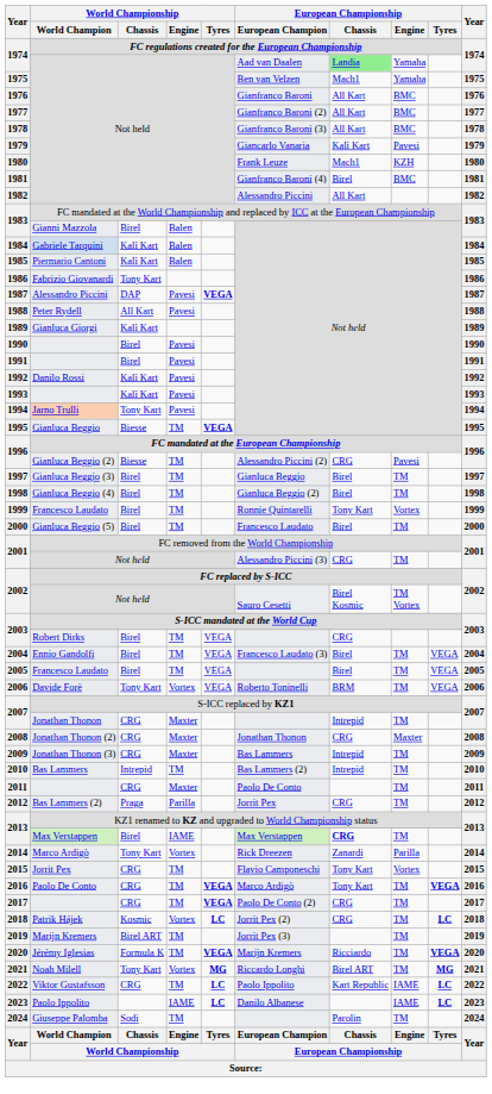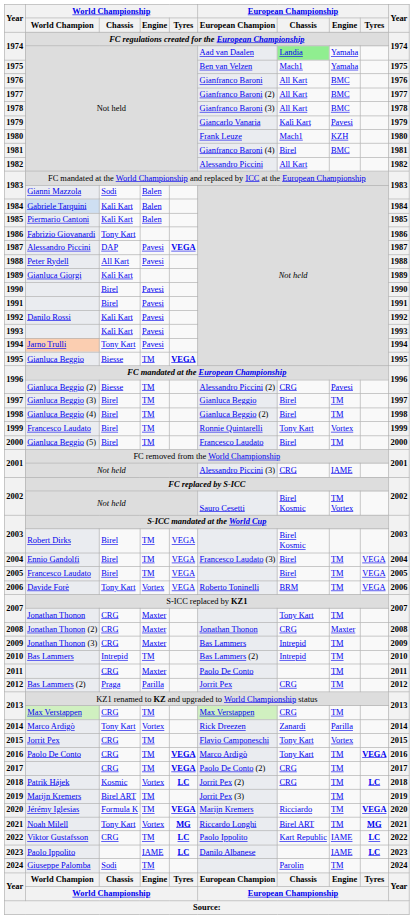1983 / Gianni Mazzola | World Championship / Chassis: Birel -> Sodi
2001 / Not held | European Championship / Engine: TM -> IAME
2003 / Robert Dirks | European Championship / Chassis: CRG -> Birel Kosmic
2007 / Jonathan Thonon | European Championship / Chassis: Intrepid -> Tony Kart
2013 / Max Verstappen | World Championship / Chassis: Birel -> CRG
2013 / Max Verstappen | World Championship / Engine: IAME -> TM
2013 / Max Verstappen | European Championship / Chassis: bold -> normal
